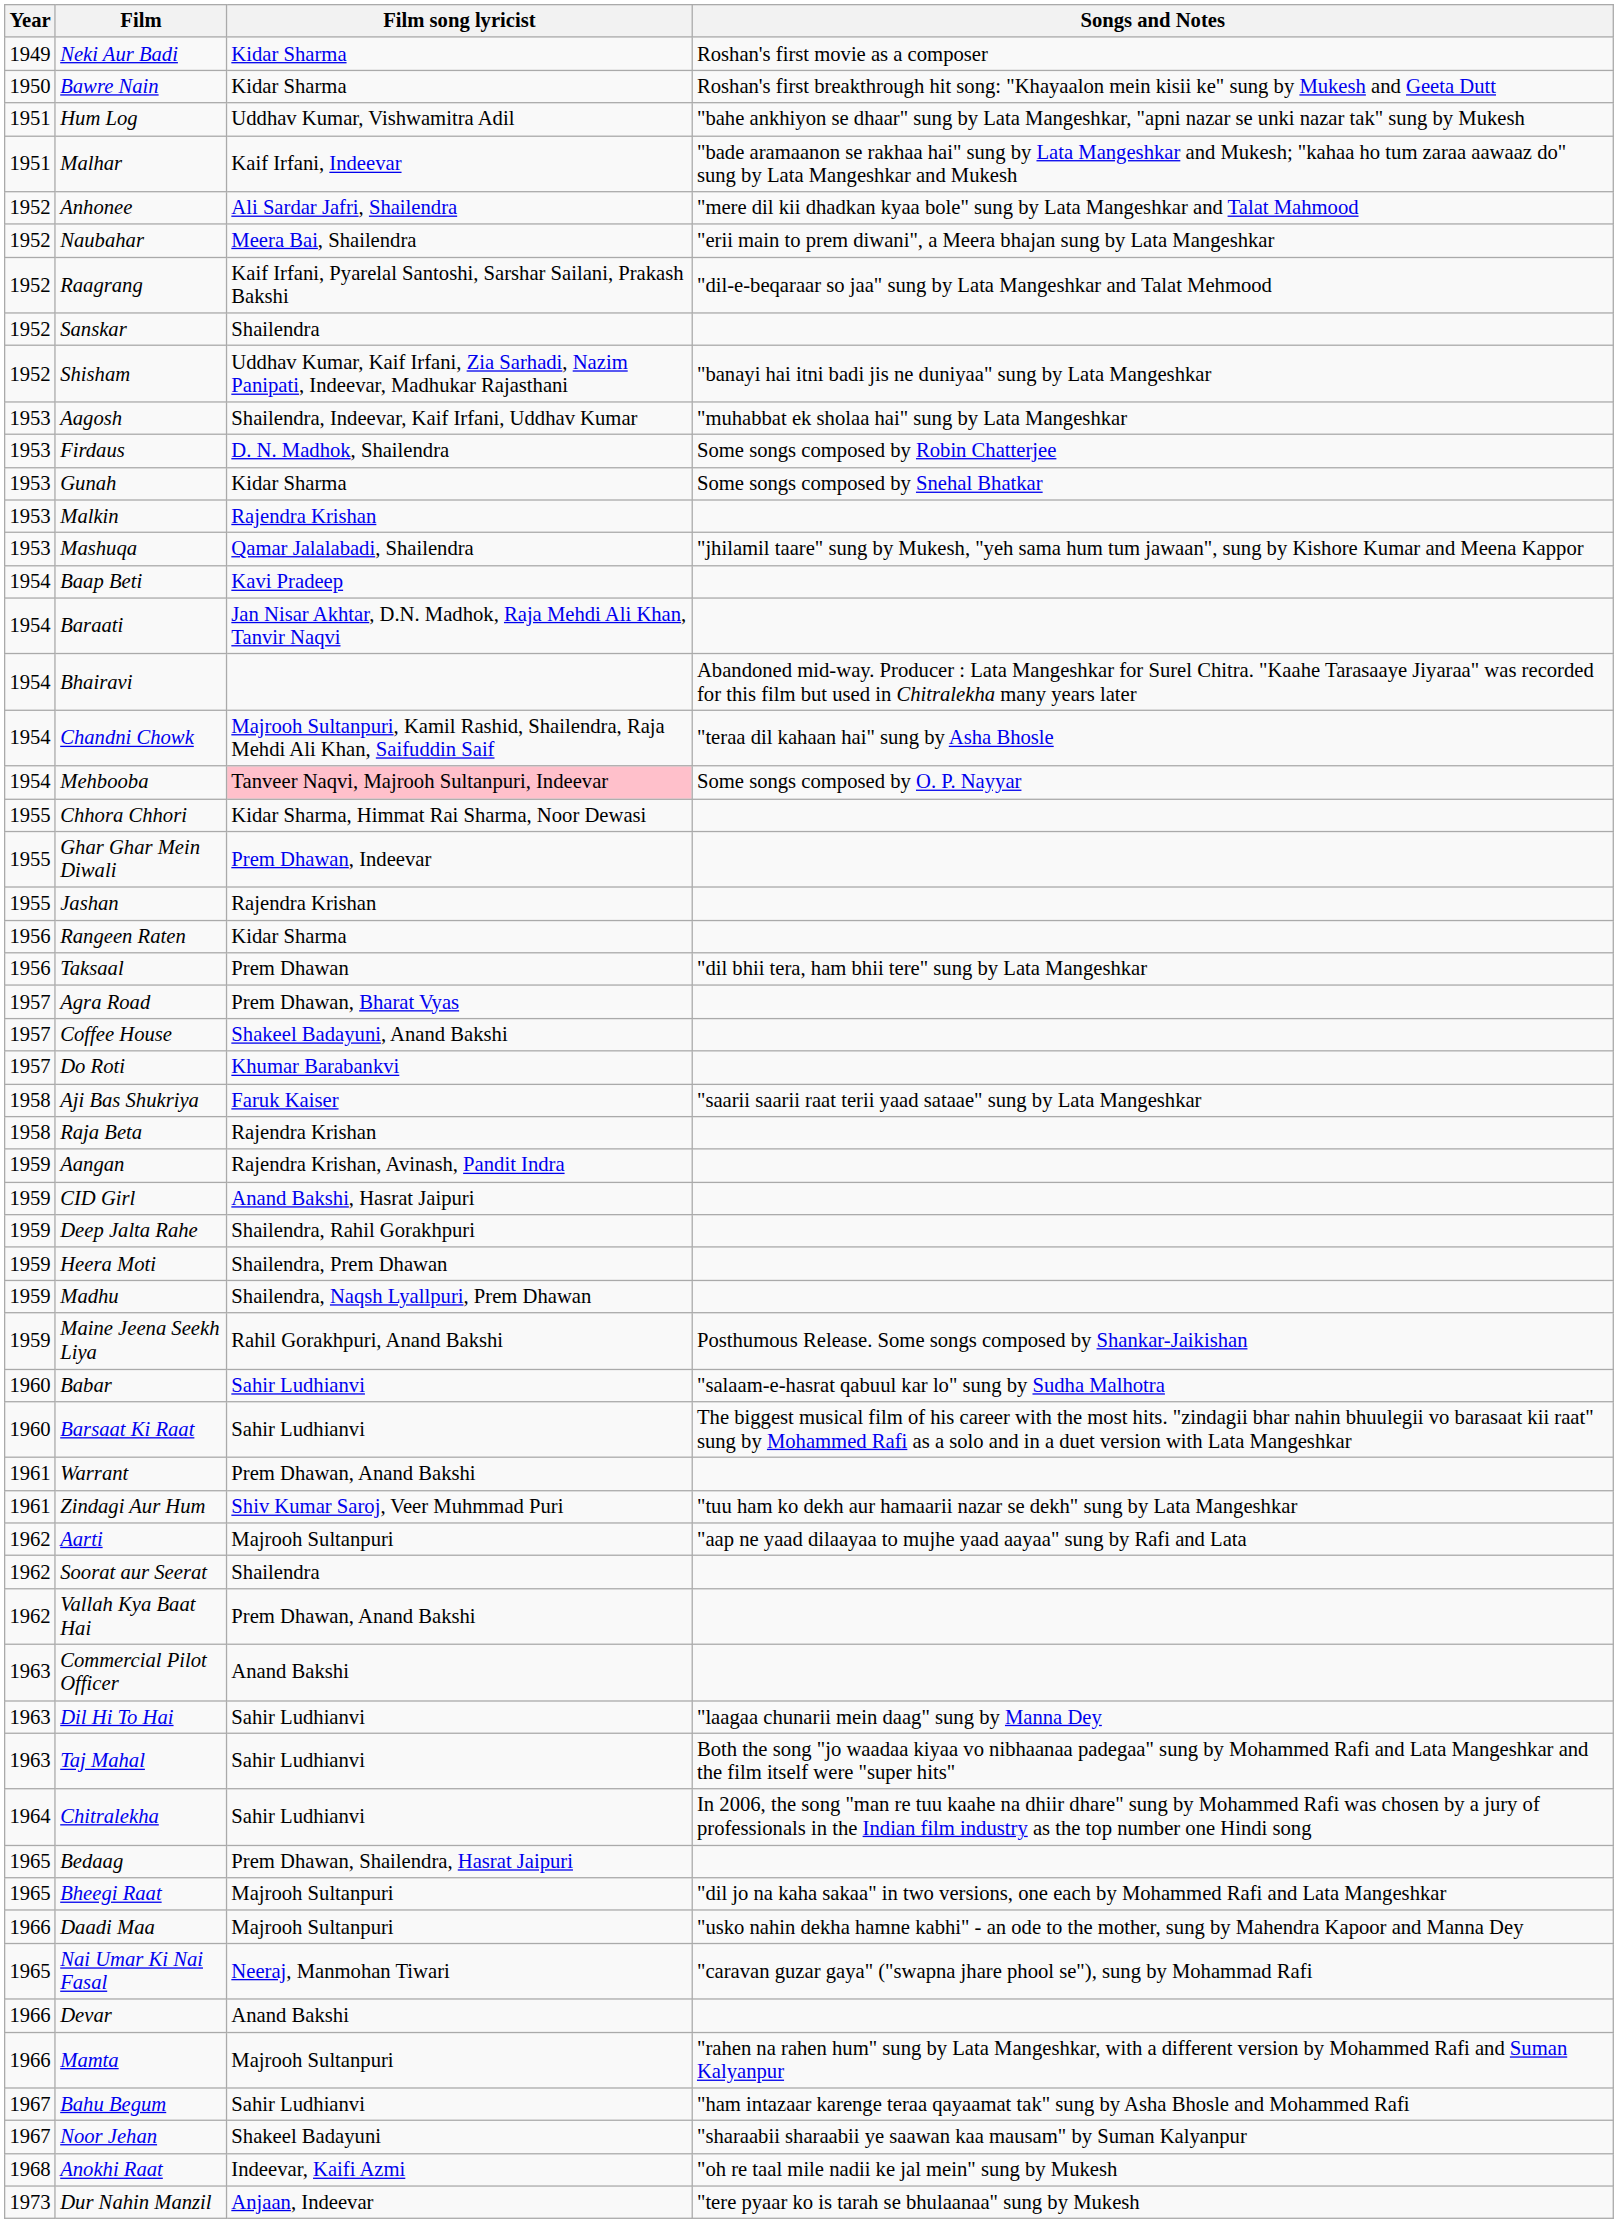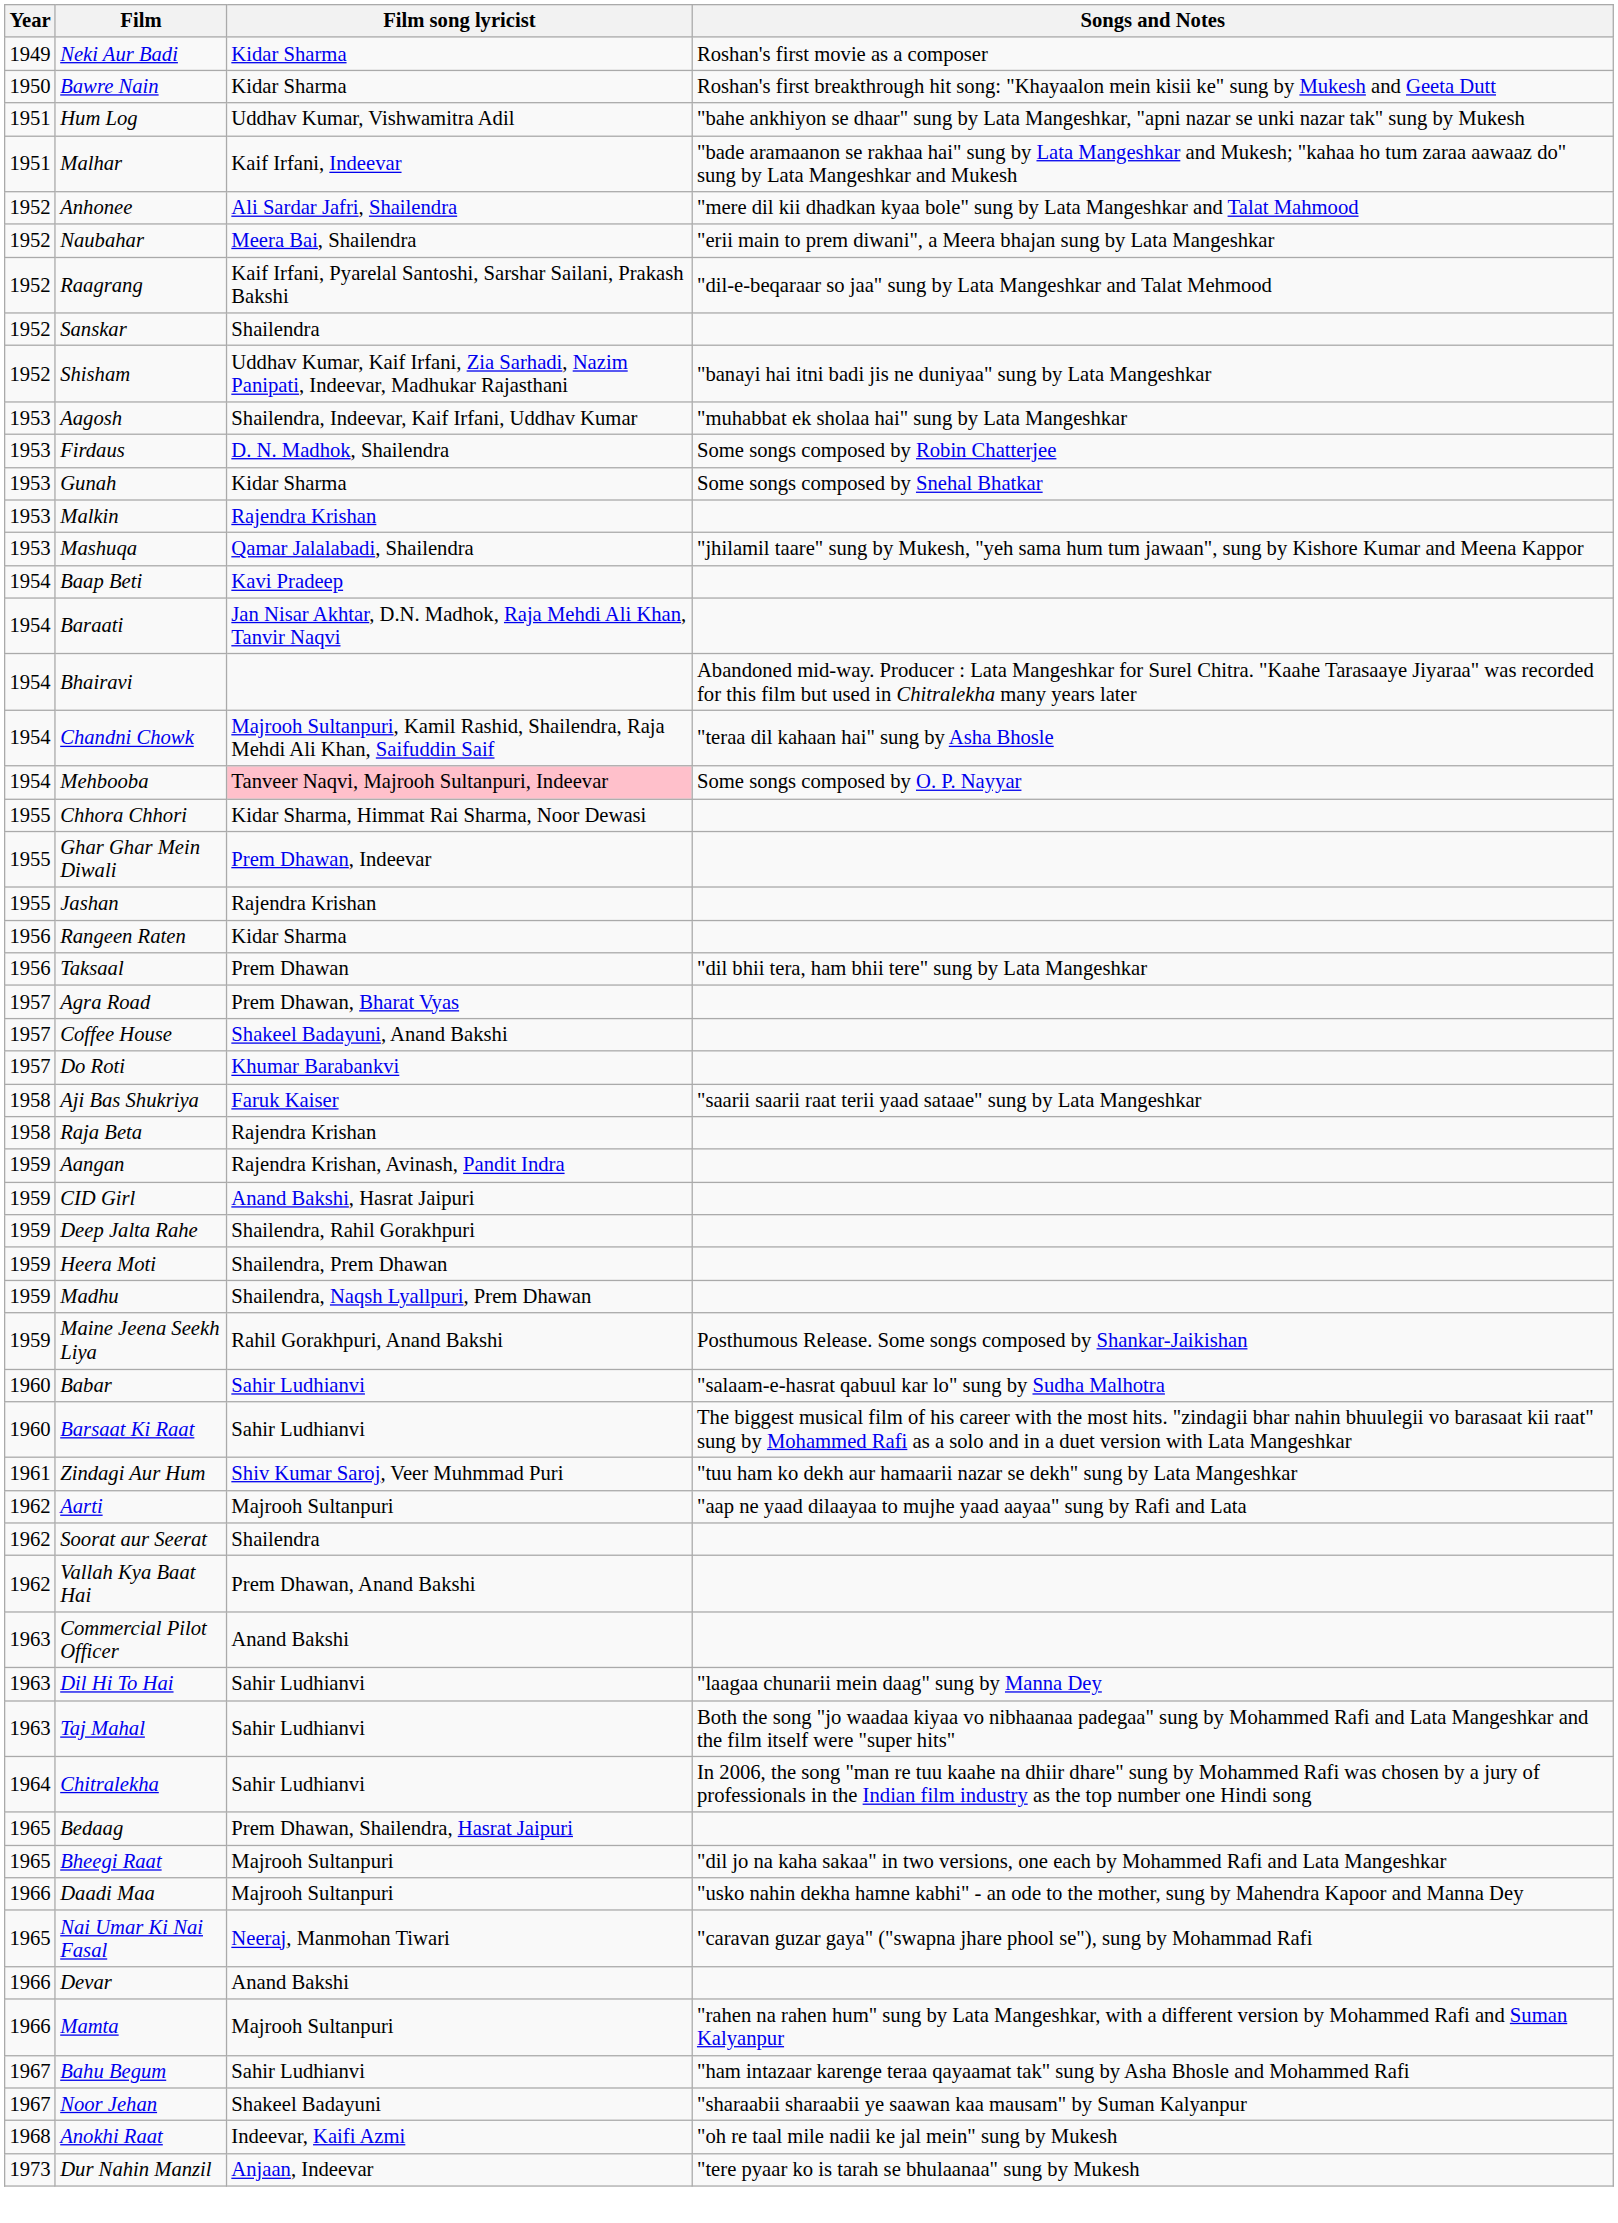- row: 1961 | Warrant | Prem Dhawan, Anand Bakshi
